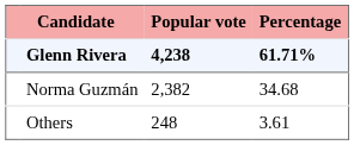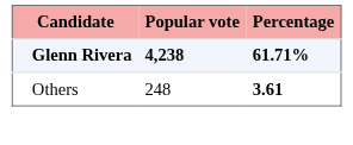- row: Norma Guzmán | 2,382 | 34.68
Others | Percentage: normal -> bold
